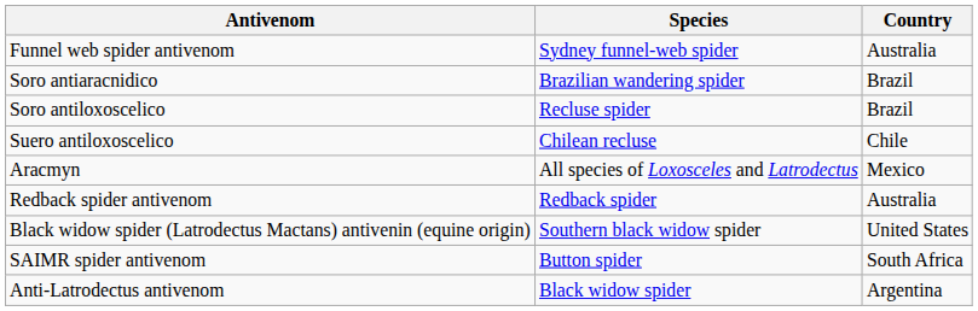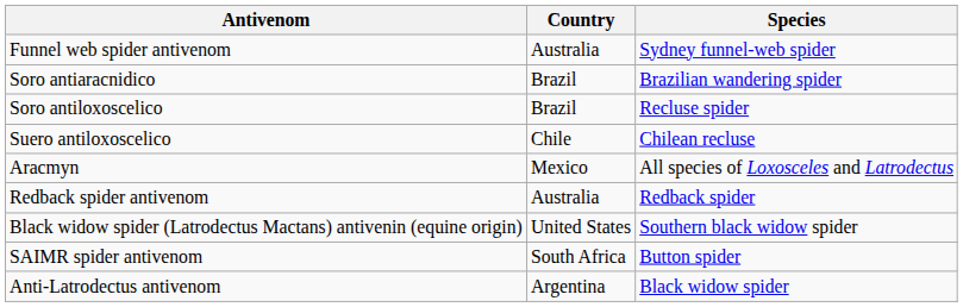columns swapped: Species <-> Country
